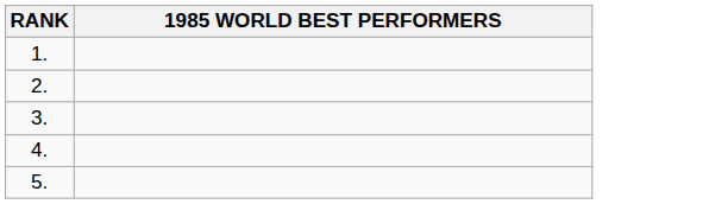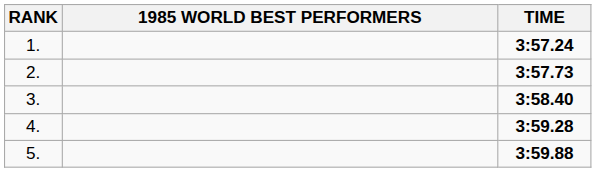+ column: TIME | 3:57.24 | 3:57.73 | 3:58.40 | 3:59.28 | 3:59.88
